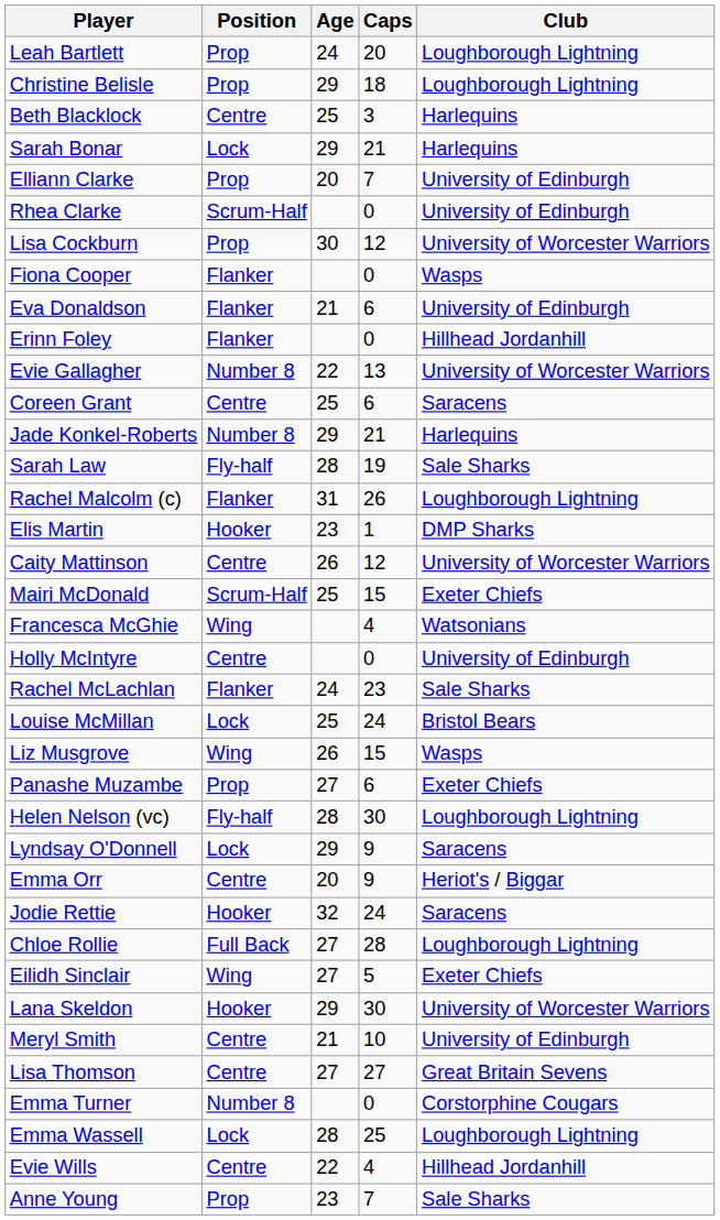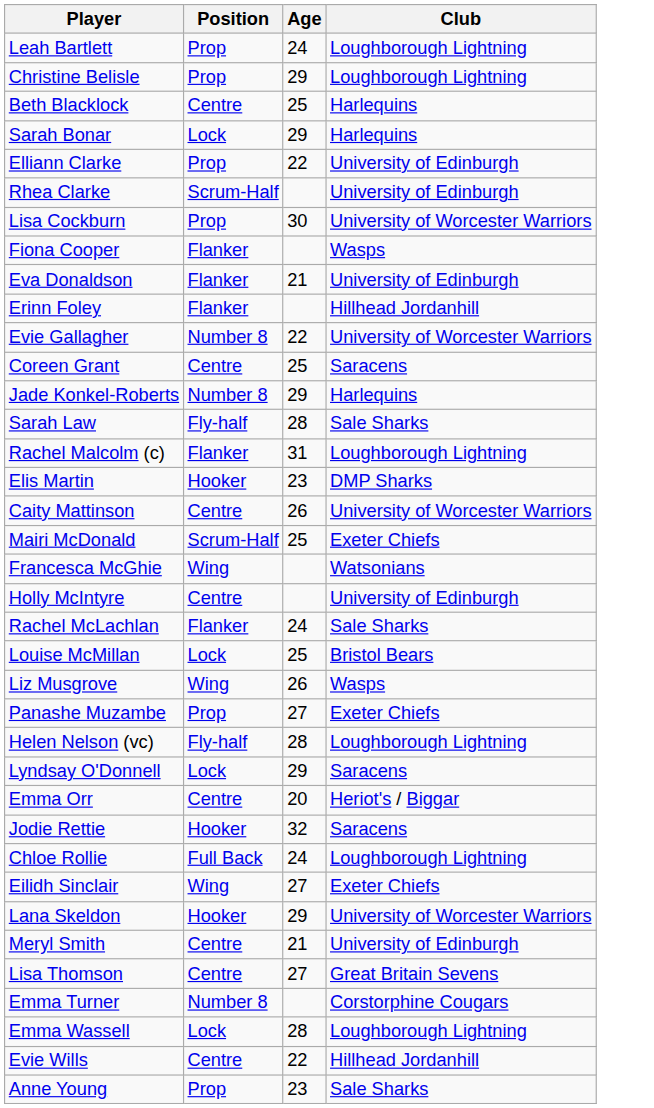- column: Caps | 20 | 18 | 3 | 21 | 7 | 0 | 12 | 0 | 6 | 0 | 13 | 6 | 21 | 19 | 26 | 1 | 12 | 15 | 4 | 0 | 23 | 24 | 15 | 6 | 30 | 9 | 9 | 24 | 28 | 5 | 30 | 10 | 27 | 0 | 25 | 4 | 7
Elliann Clarke | Age: 20 -> 22
Chloe Rollie | Age: 27 -> 24
